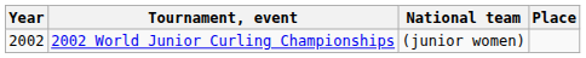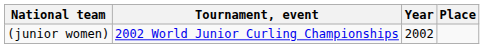columns swapped: Year <-> National team
